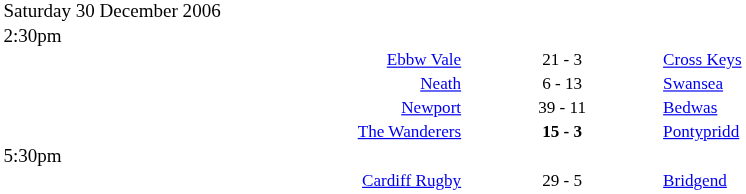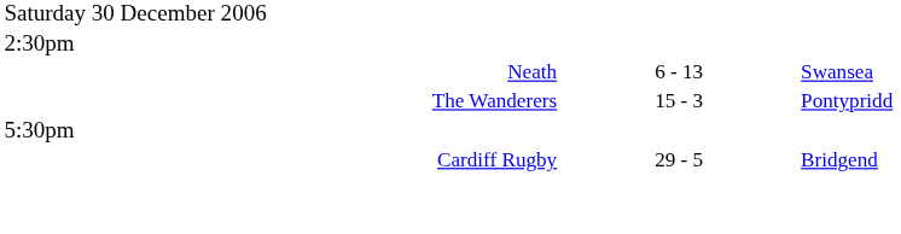- row: Ebbw Vale | 21 - 3 | Cross Keys
- row: Newport | 39 - 11 | Bedwas
The Wanderers | column 2: bold -> normal
